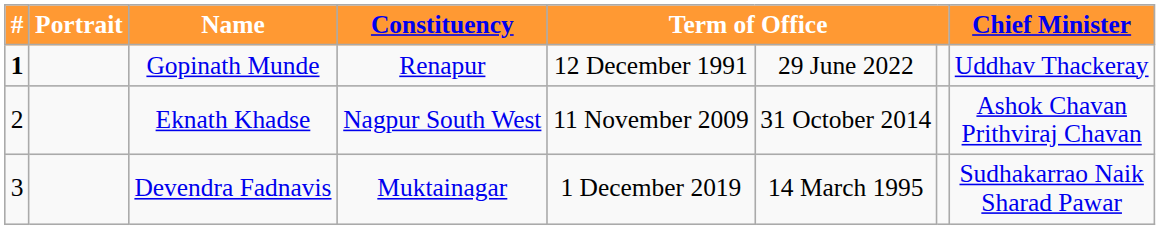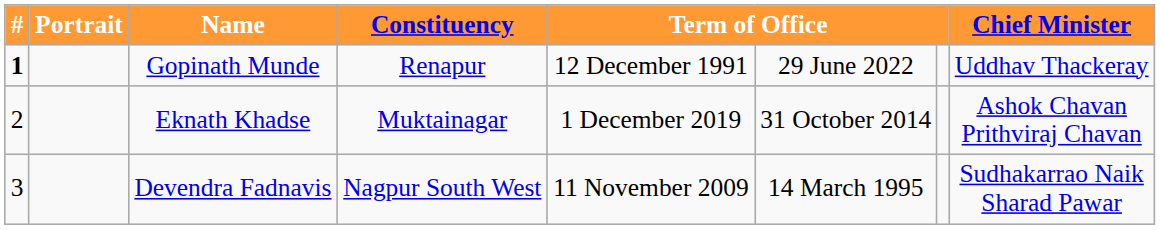Eknath Khadse | Constituency: Nagpur South West -> Muktainagar
Eknath Khadse | column 5: 11 November 2009 -> 1 December 2019
Devendra Fadnavis | Constituency: Muktainagar -> Nagpur South West
Devendra Fadnavis | column 5: 1 December 2019 -> 11 November 2009
